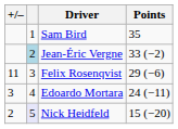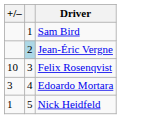- column: Points | 35 | 33 (−2) | 29 (−6) | 24 (−11) | 15 (−20)
Felix Rosenqvist | +/–: 11 -> 10
Nick Heidfeld | +/–: 2 -> 1
Nick Heidfeld | column 2: lavender background -> no background
